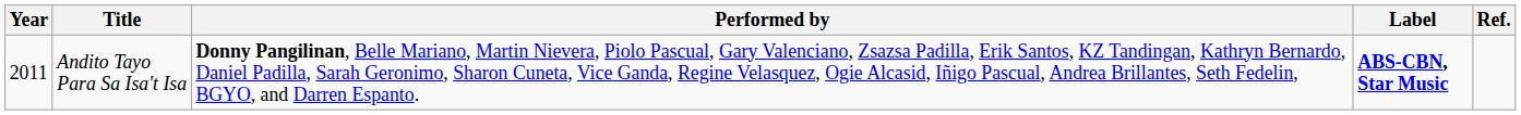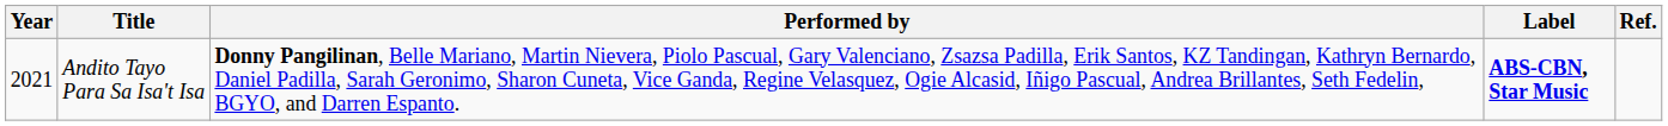Andito Tayo Para Sa Isa't Isa | Year: 2011 -> 2021
